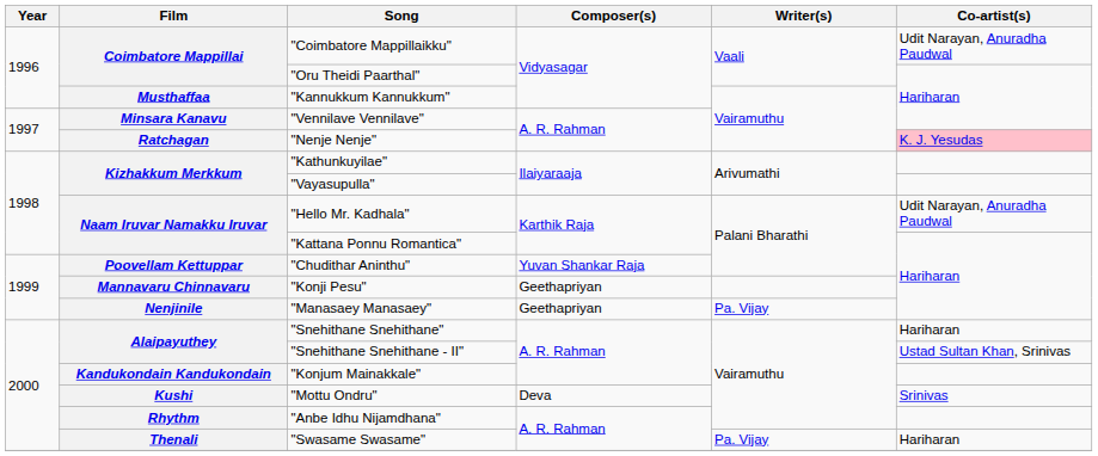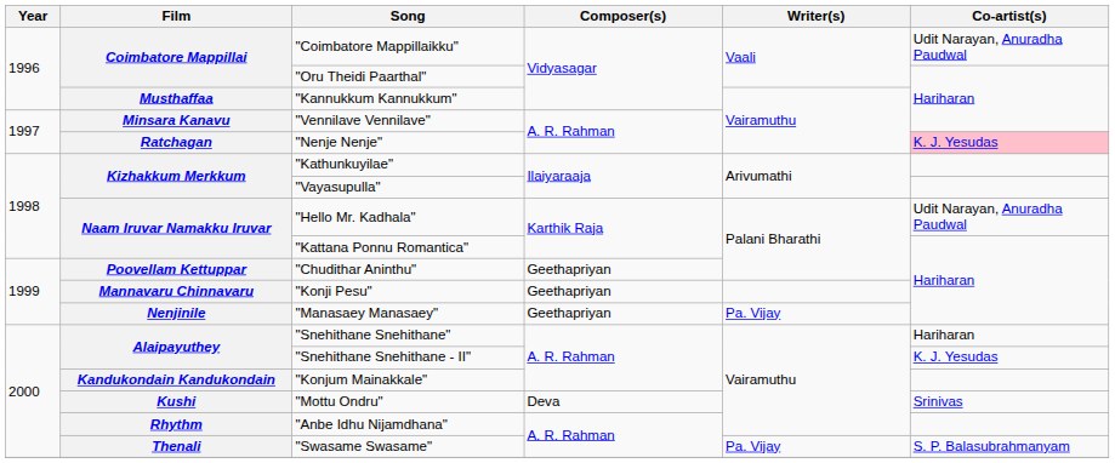"Chudithar Aninthu" | Composer(s): Yuvan Shankar Raja -> Geethapriyan
"Snehithane Snehithane - II" | Co-artist(s): Ustad Sultan Khan, Srinivas -> K. J. Yesudas
"Swasame Swasame" | Co-artist(s): Hariharan -> S. P. Balasubrahmanyam
